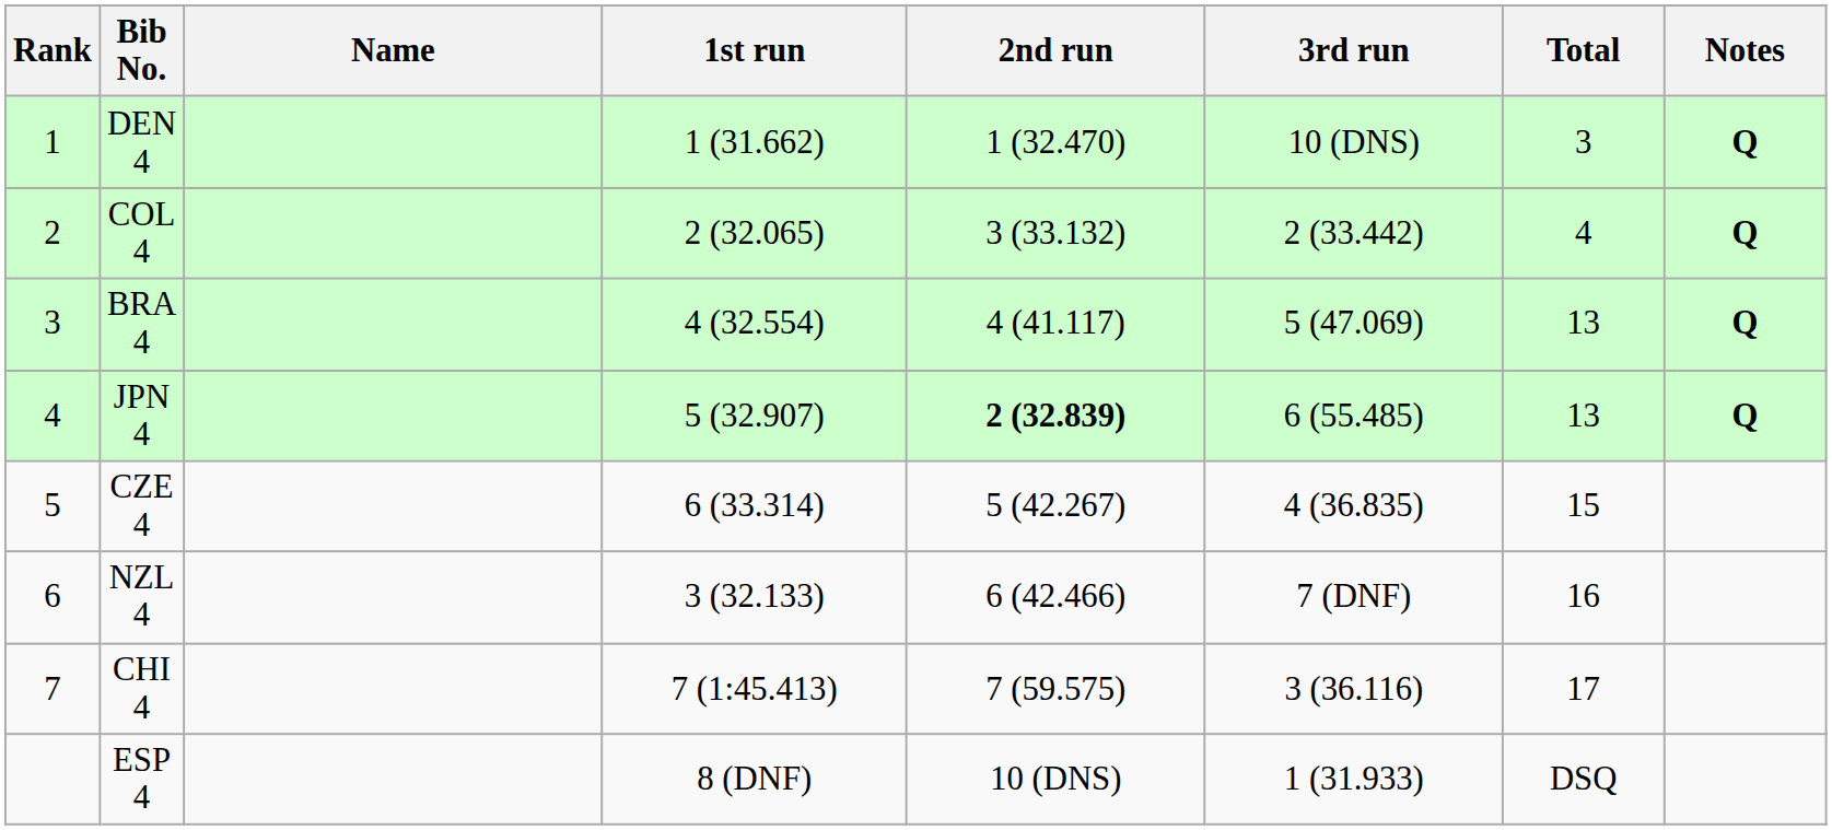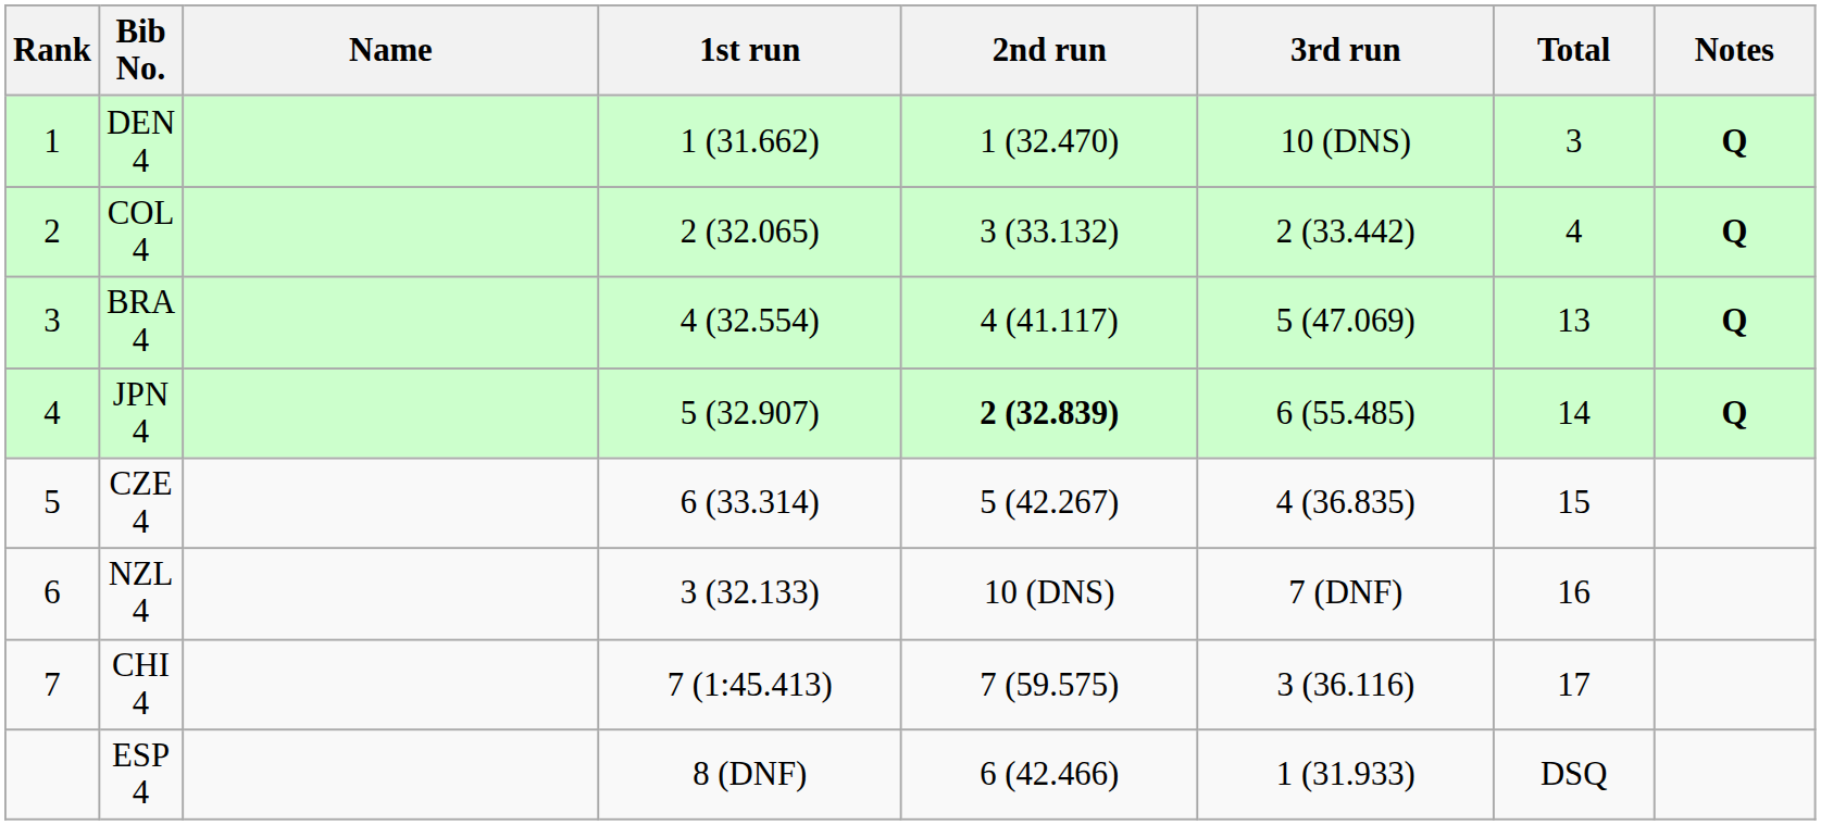JPN 4 | Total: 13 -> 14
NZL 4 | 2nd run: 6 (42.466) -> 10 (DNS)
ESP 4 | 2nd run: 10 (DNS) -> 6 (42.466)
